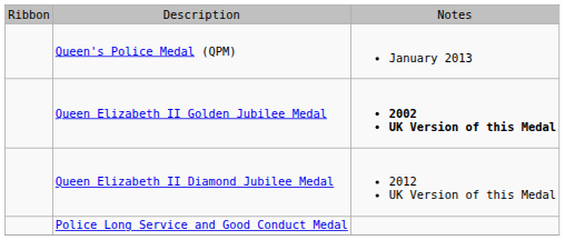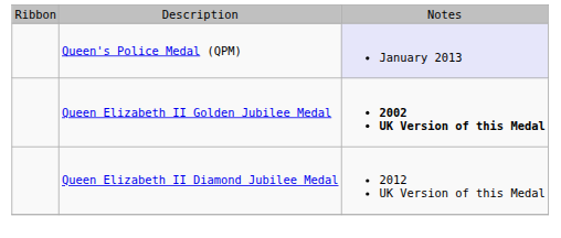Queen's Police Medal (QPM) | column 3: no background -> lavender background
- row: Police Long Service and Good Conduct Medal
